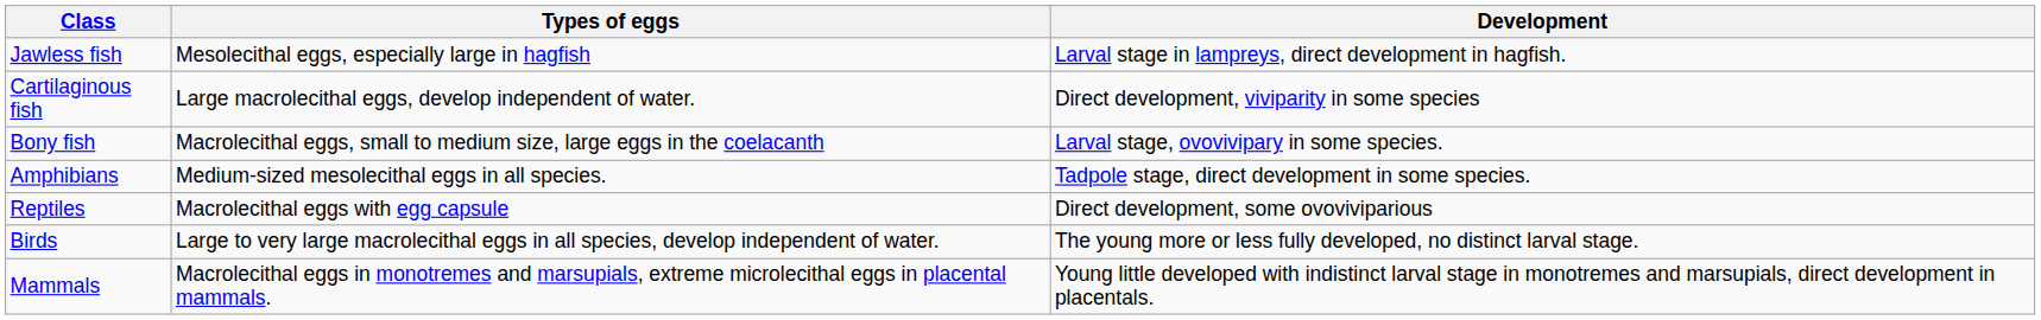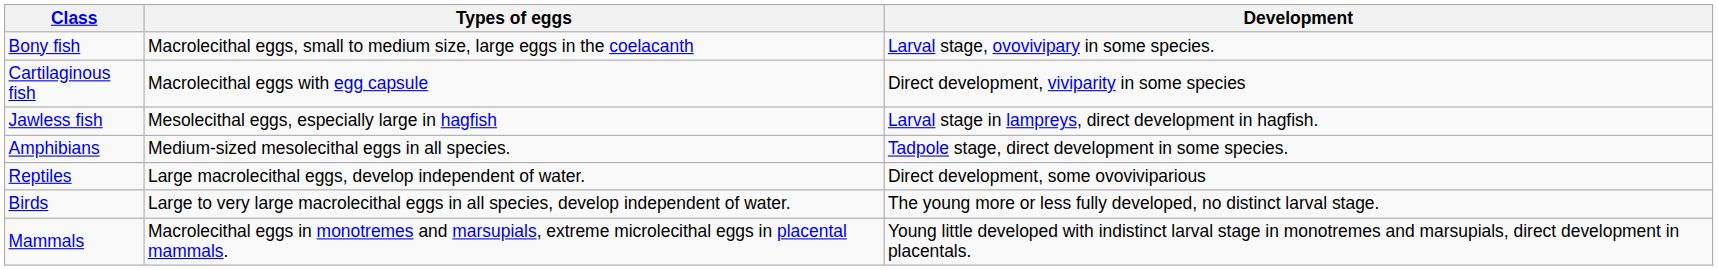rows swapped: Jawless fish <-> Bony fish
Cartilaginous fish | Types of eggs: Large macrolecithal eggs, develop independent of water. -> Macrolecithal eggs with egg capsule
Reptiles | Types of eggs: Macrolecithal eggs with egg capsule -> Large macrolecithal eggs, develop independent of water.
